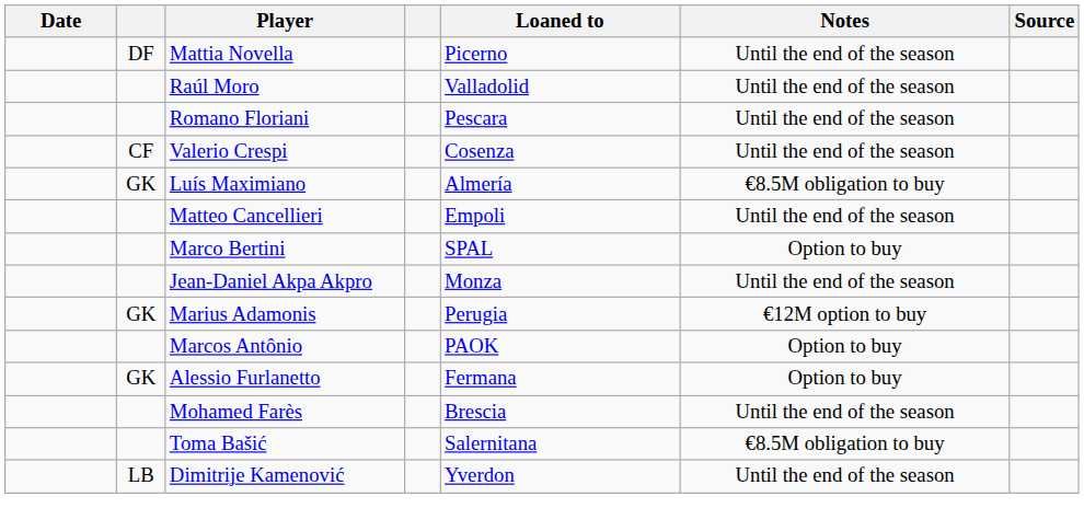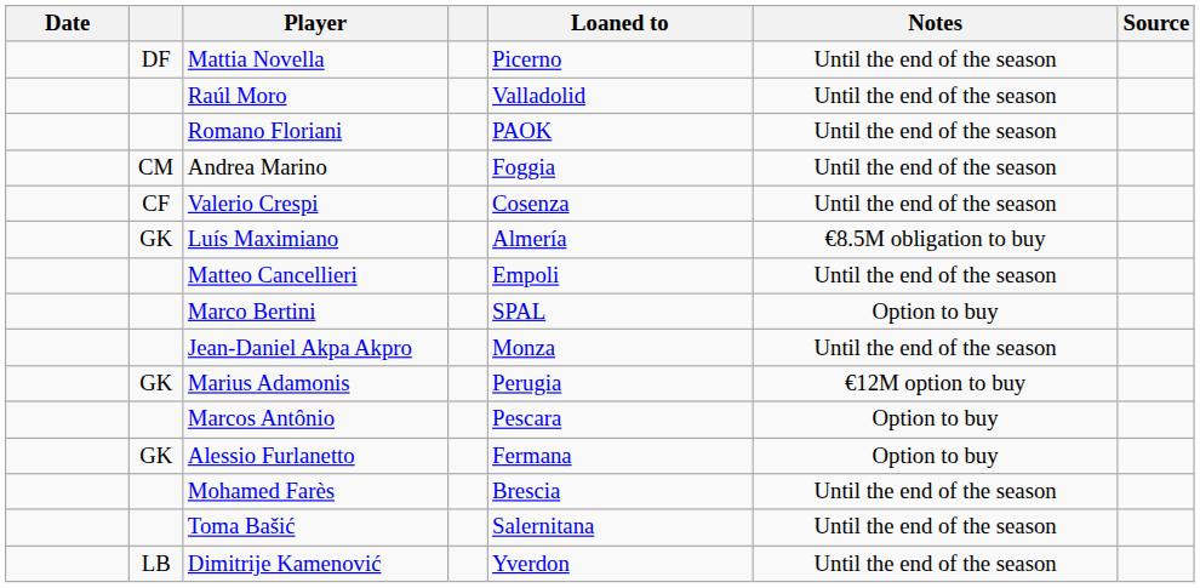Romano Floriani | Loaned to: Pescara -> PAOK
+ row: CM | Andrea Marino | Foggia | Until the end of the season
Marcos Antônio | Loaned to: PAOK -> Pescara
Toma Bašić | Notes: €8.5M obligation to buy -> Until the end of the season
